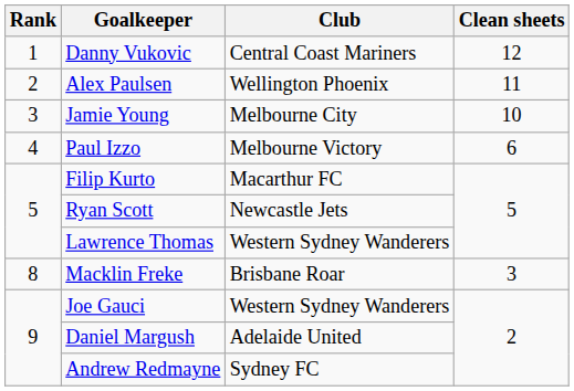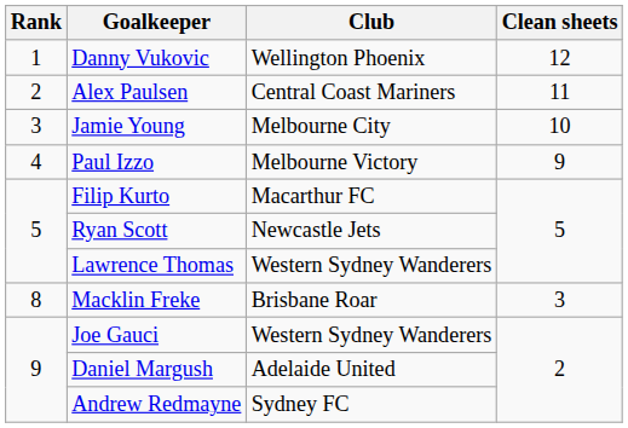Danny Vukovic | Club: Central Coast Mariners -> Wellington Phoenix
Alex Paulsen | Club: Wellington Phoenix -> Central Coast Mariners
Paul Izzo | Clean sheets: 6 -> 9
